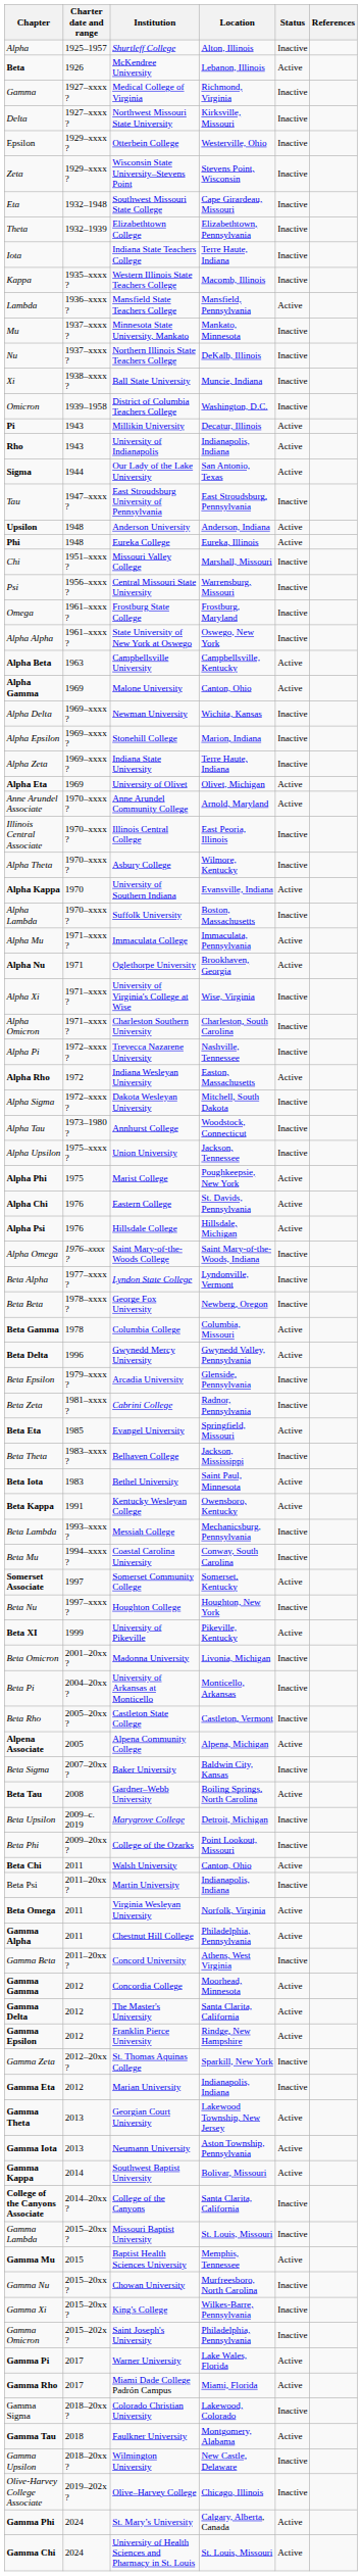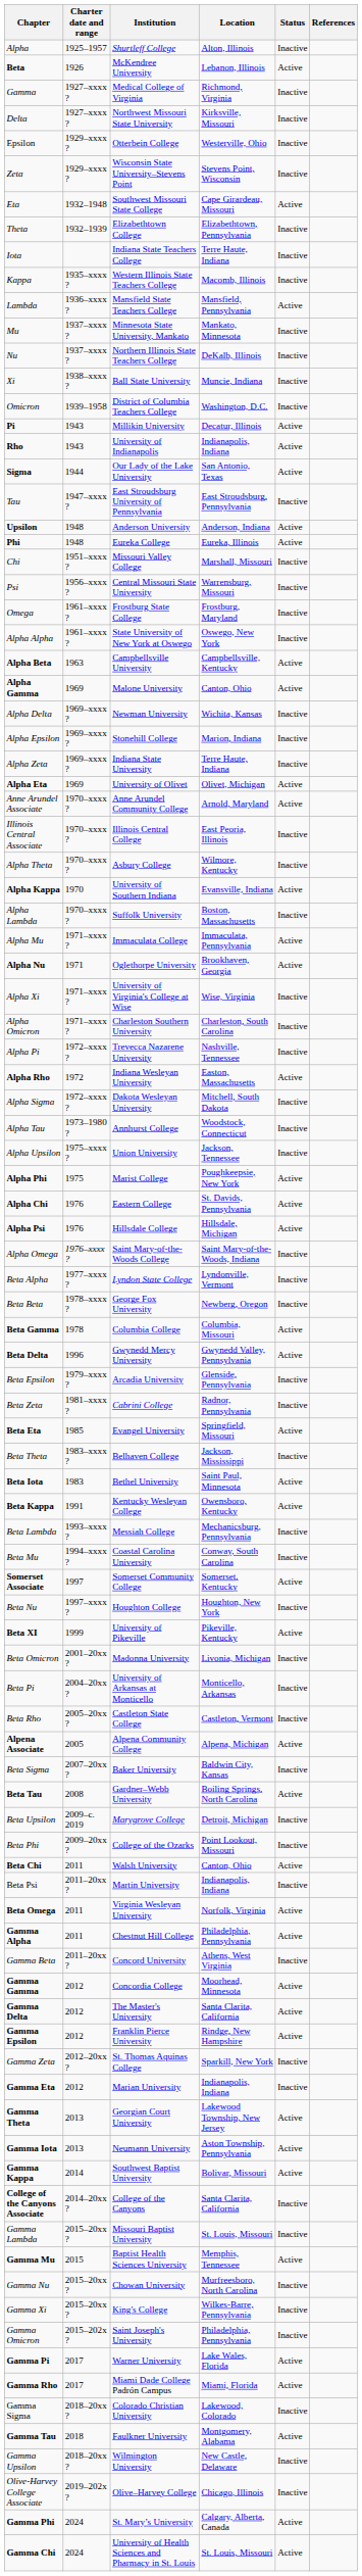Eta | Status: Inactive -> Active
